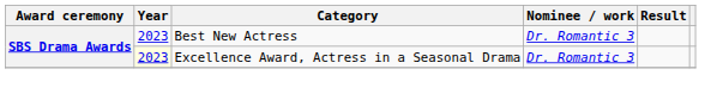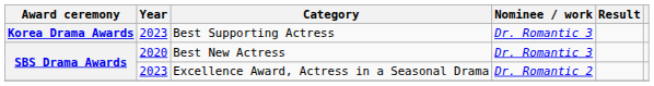+ row: Korea Drama Awards | 2023 | Best Supporting Actress | Dr. Romantic 3
Best New Actress | Year: 2023 -> 2020
Excellence Award, Actress in a Seasonal Drama | Year: lightyellow background -> no background
Excellence Award, Actress in a Seasonal Drama | Nominee / work: Dr. Romantic 3 -> Dr. Romantic 2
